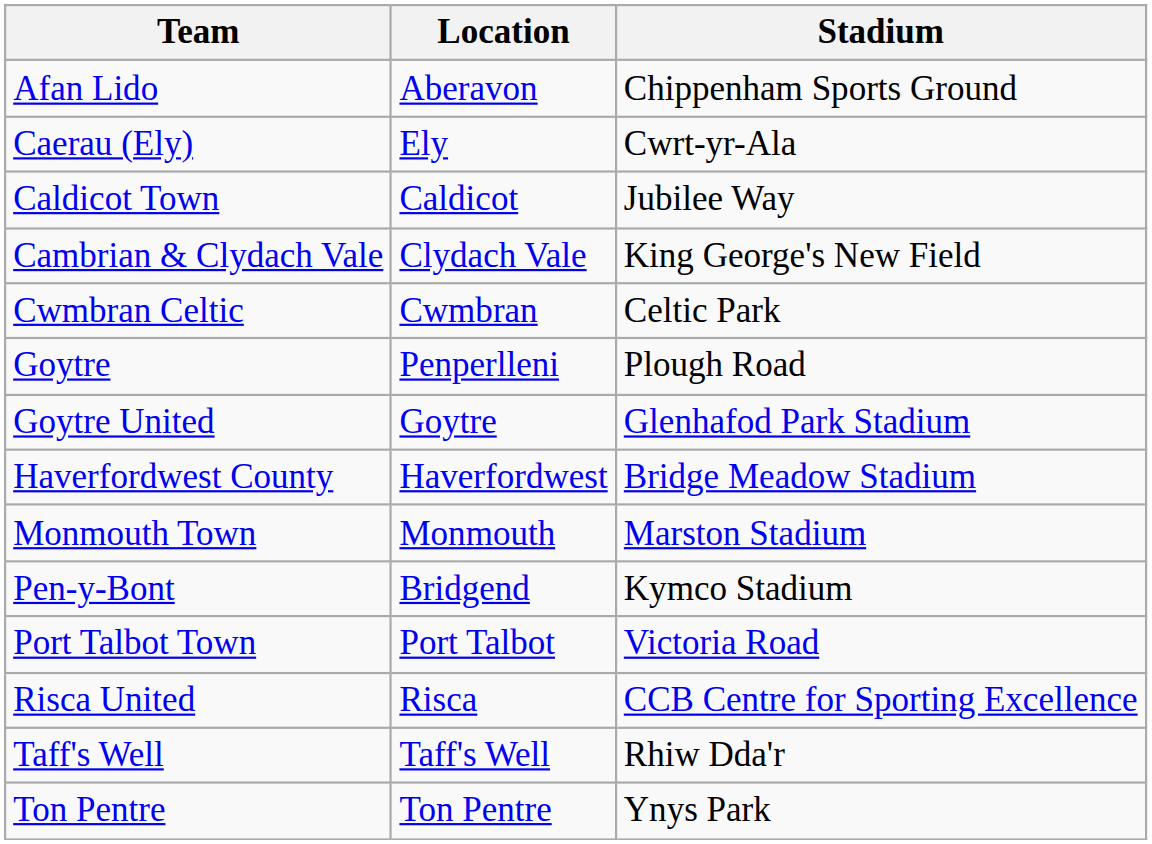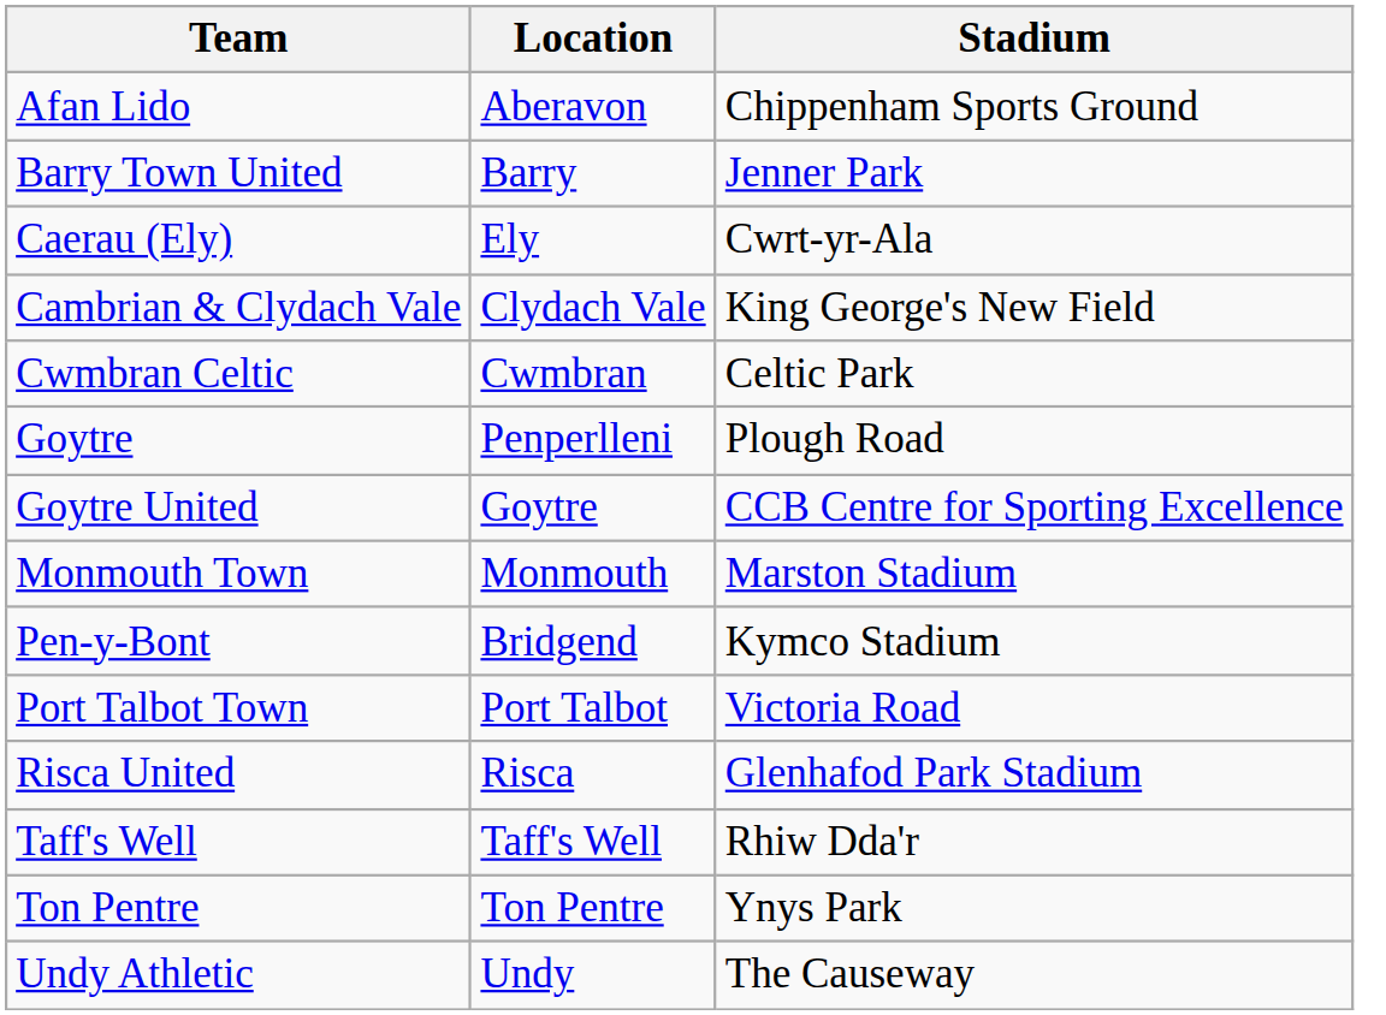+ row: Barry Town United | Barry | Jenner Park
- row: Caldicot Town | Caldicot | Jubilee Way
Goytre United | Stadium: Glenhafod Park Stadium -> CCB Centre for Sporting Excellence
- row: Haverfordwest County | Haverfordwest | Bridge Meadow Stadium
Risca United | Stadium: CCB Centre for Sporting Excellence -> Glenhafod Park Stadium
+ row: Undy Athletic | Undy | The Causeway
